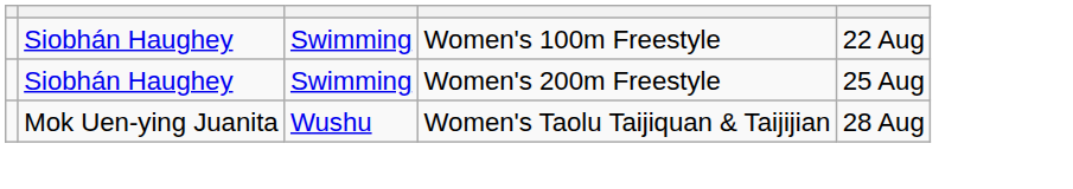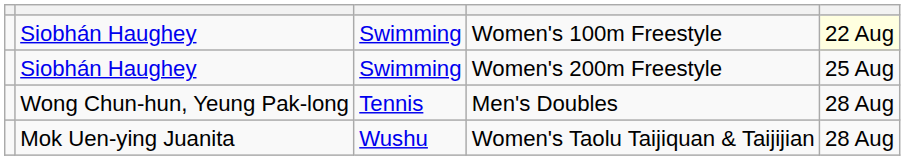Women's 100m Freestyle | column 5: no background -> lightyellow background
+ row: Wong Chun-hun, Yeung Pak-long | Tennis | Men's Doubles | 28 Aug
